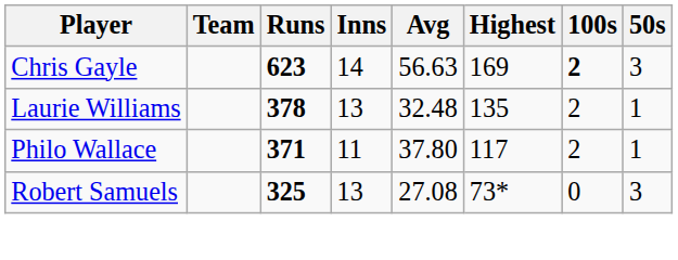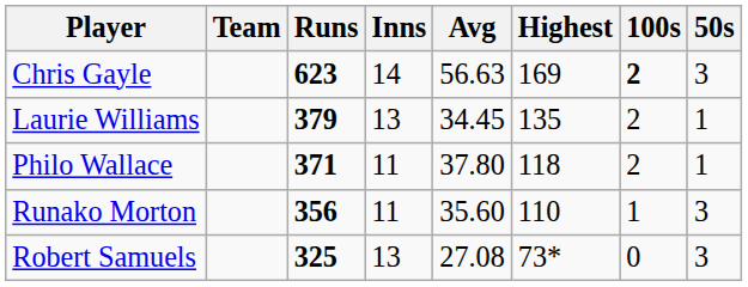Laurie Williams | Runs: 378 -> 379
Laurie Williams | Avg: 32.48 -> 34.45
Philo Wallace | Highest: 117 -> 118
+ row: Runako Morton | 356 | 11 | 35.60 | 110 | 1 | 3
